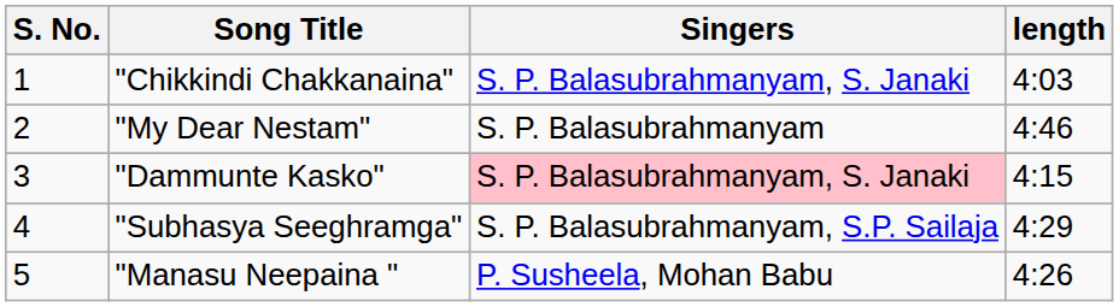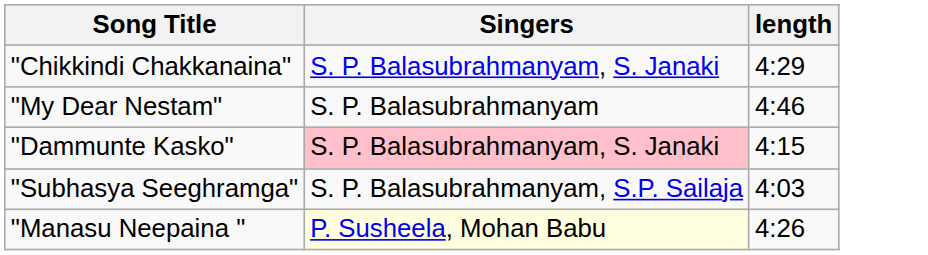- column: S. No. | 1 | 2 | 3 | 4 | 5
"Chikkindi Chakkanaina" | length: 4:03 -> 4:29
"Subhasya Seeghramga" | length: 4:29 -> 4:03
"Manasu Neepaina " | Singers: no background -> lightyellow background
